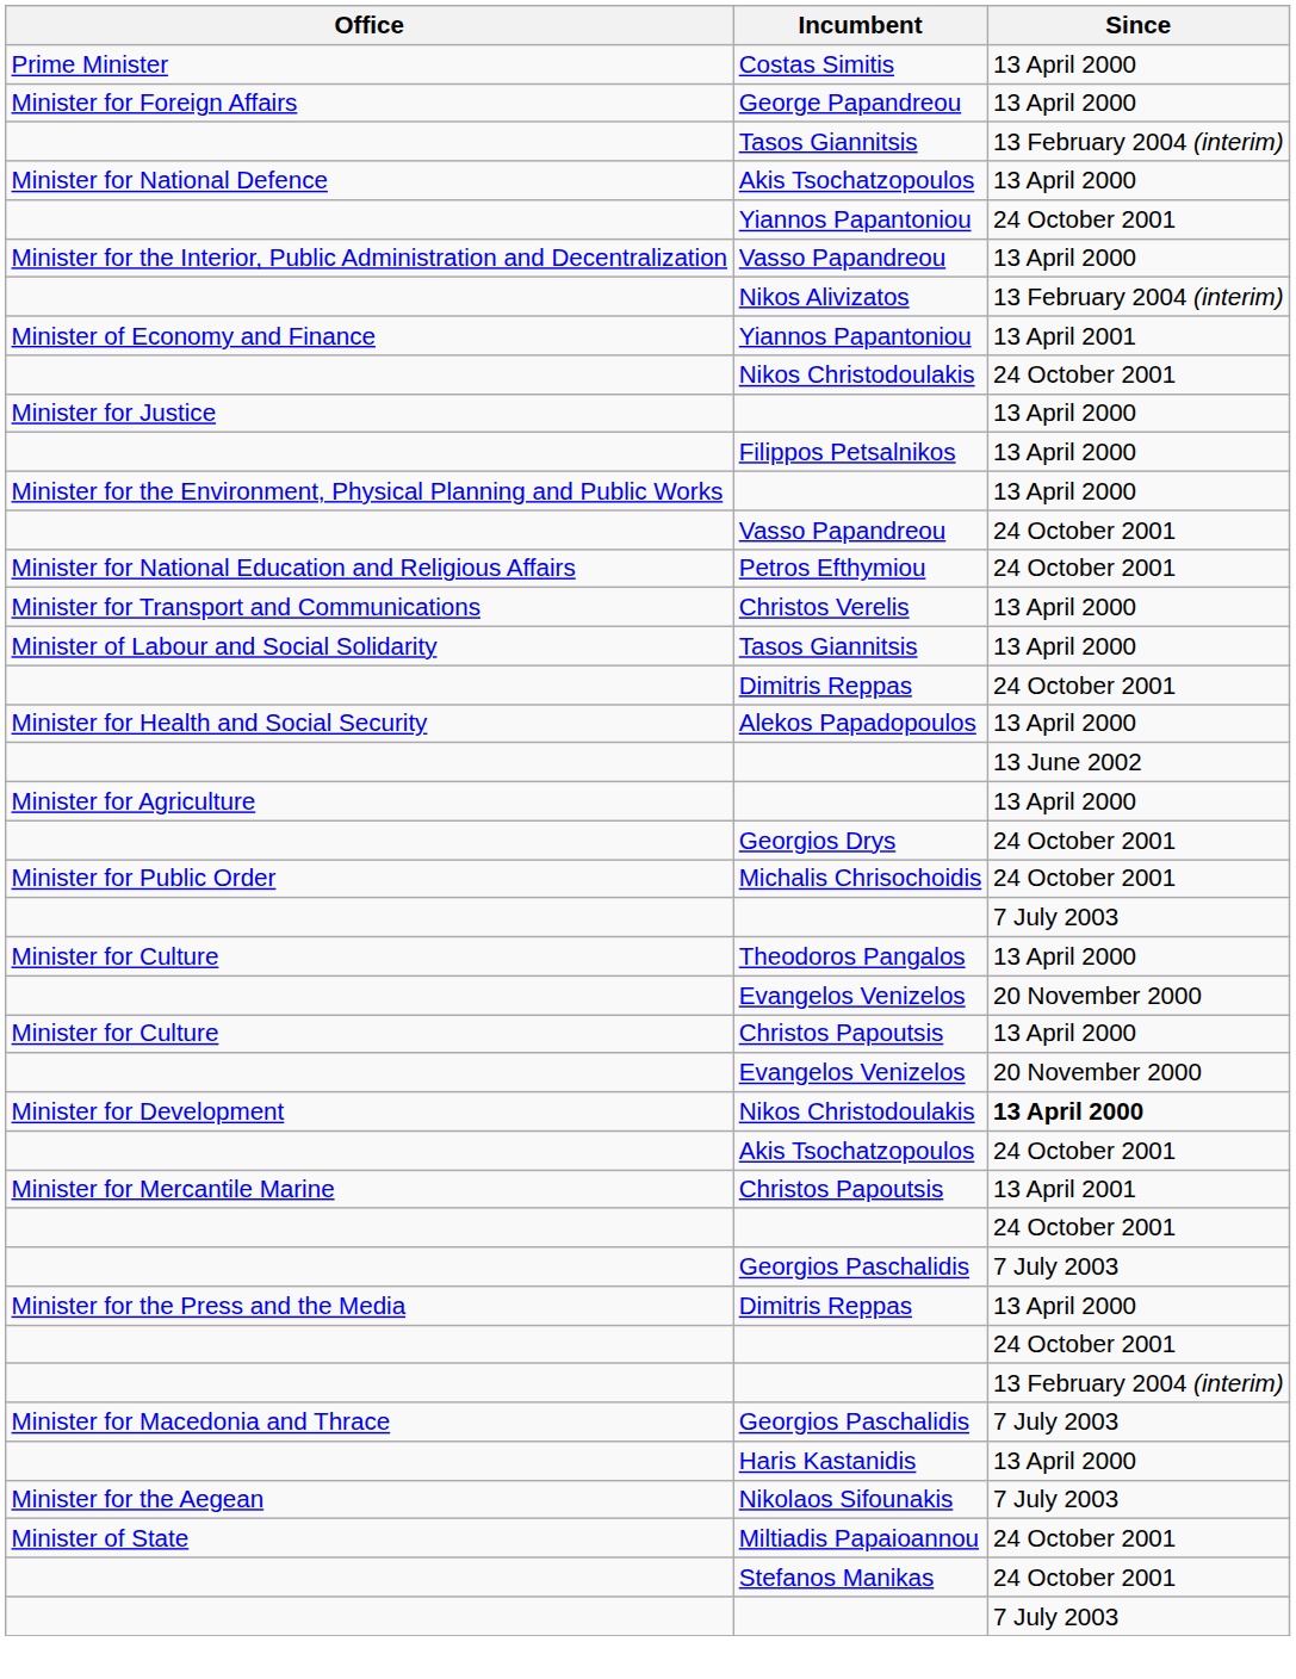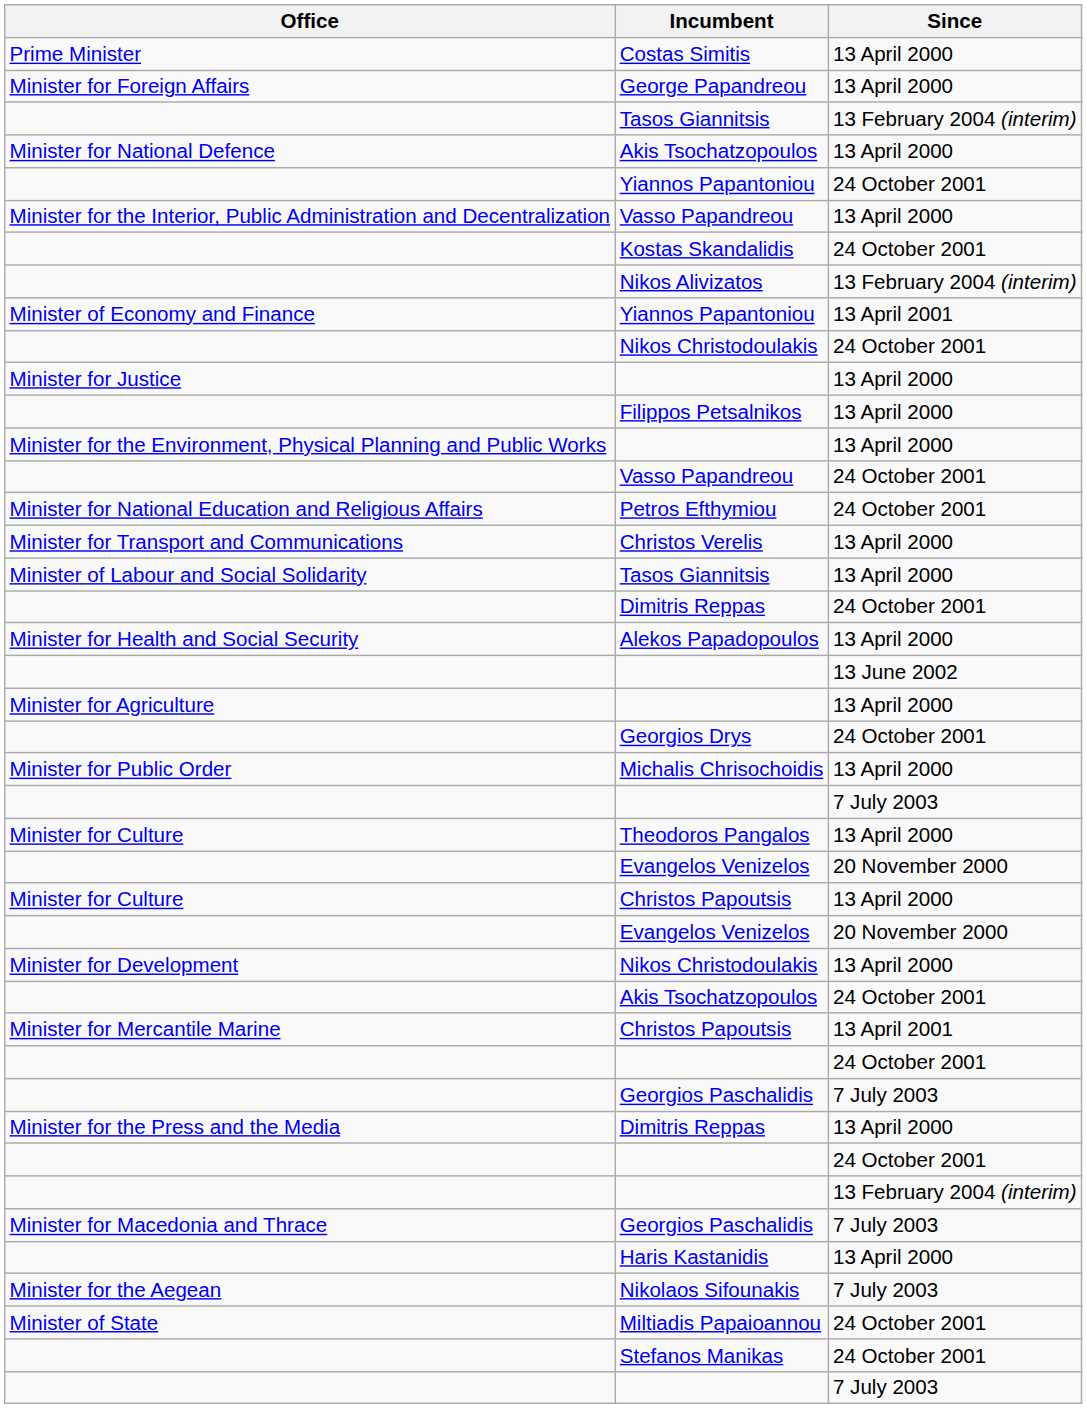+ row: Kostas Skandalidis | 24 October 2001
Michalis Chrisochoidis | Since: 24 October 2001 -> 13 April 2000
Minister for Development / Nikos Christodoulakis | Since: bold -> normal
